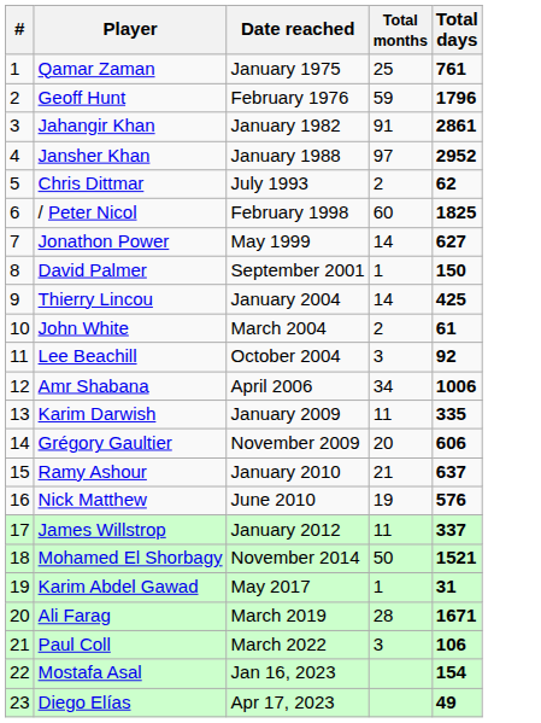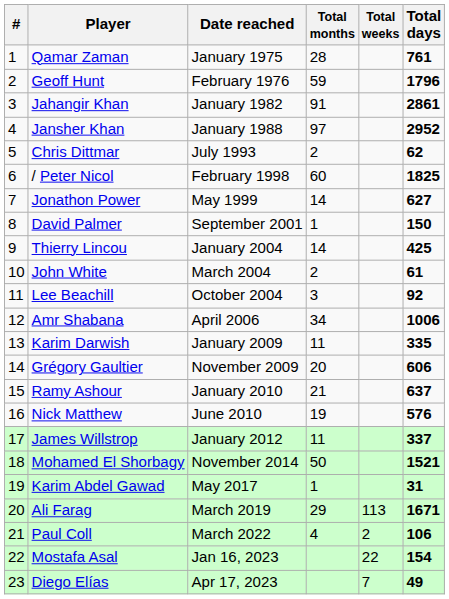+ column: Total weeks | 113 | 2 | 22 | 7
Qamar Zaman | Total months: 25 -> 28
Ali Farag | Total months: 28 -> 29
Paul Coll | Total months: 3 -> 4
